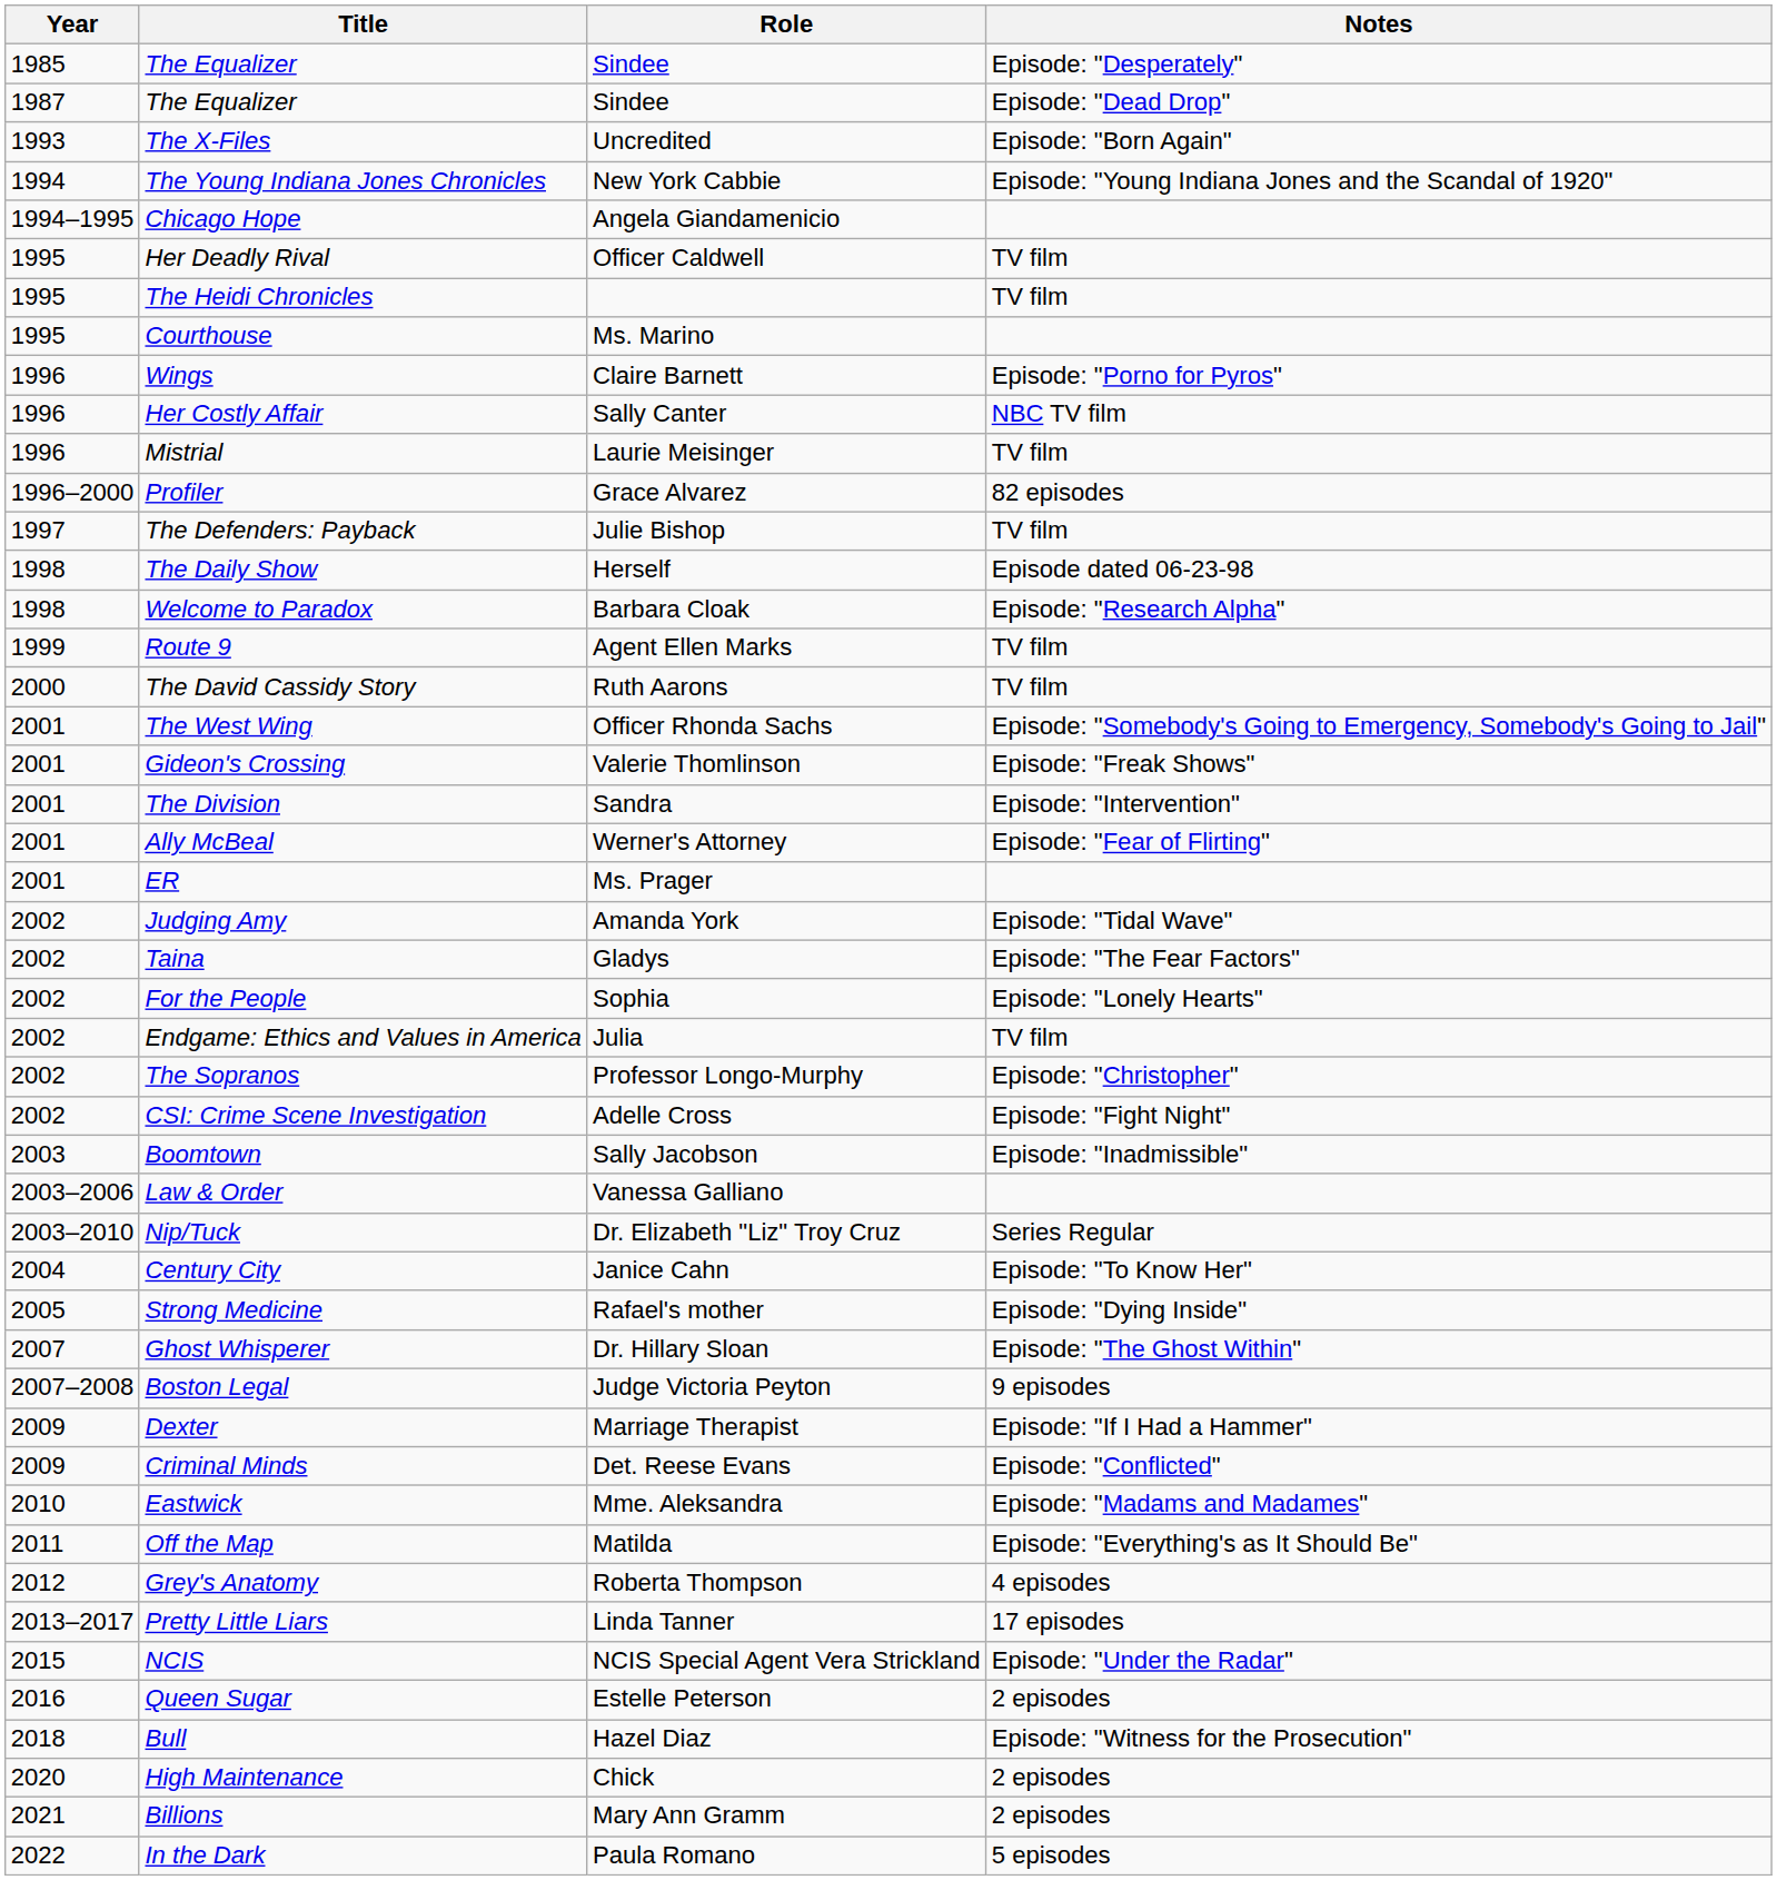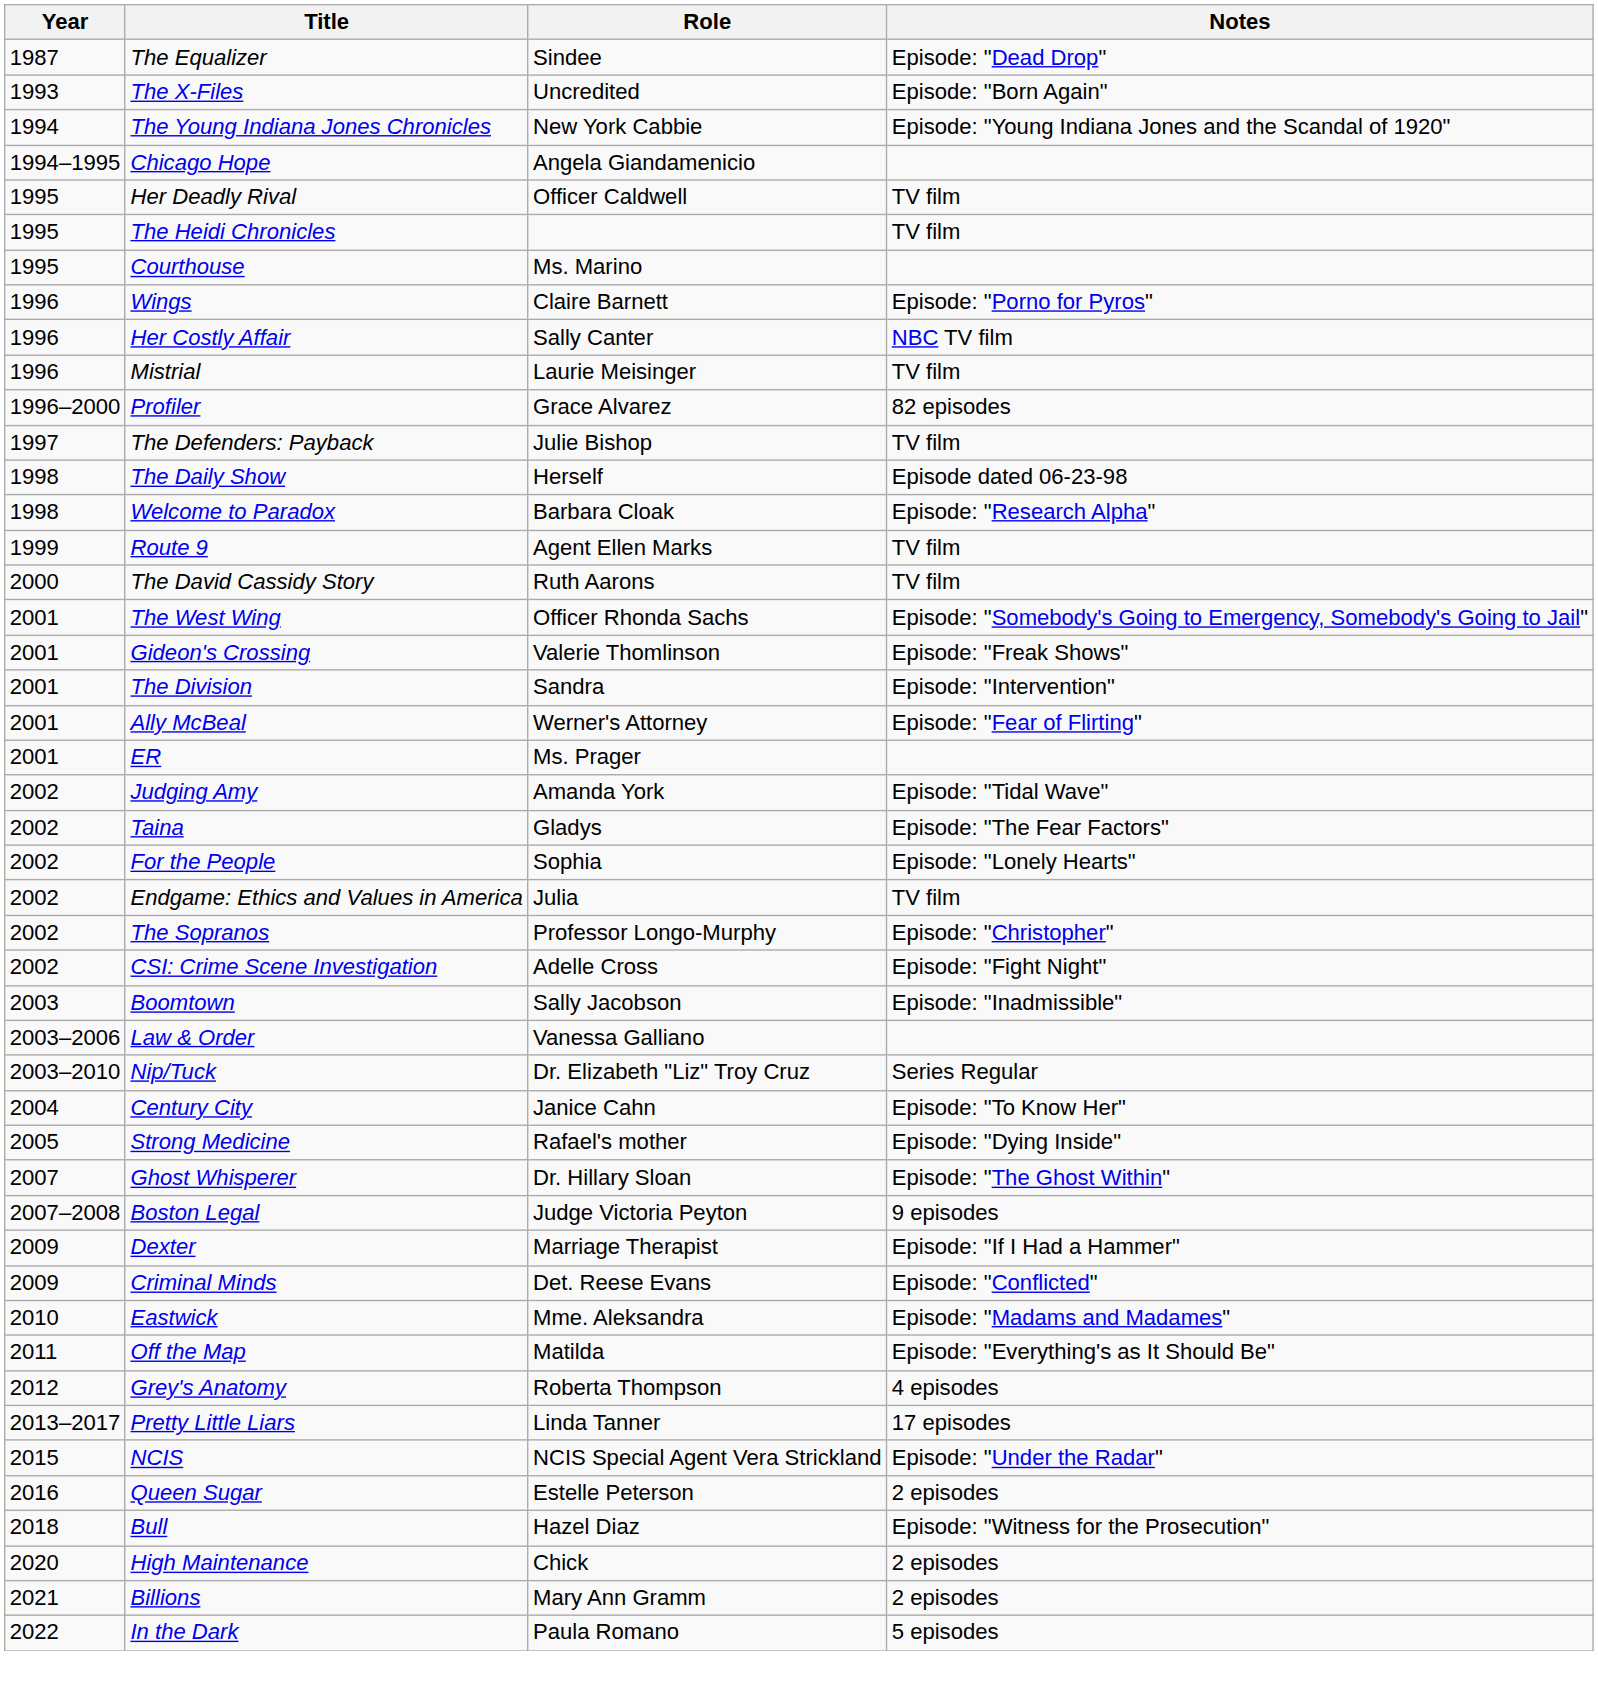- row: 1985 | The Equalizer | Sindee | Episode: "Desperately"
